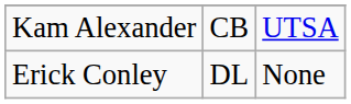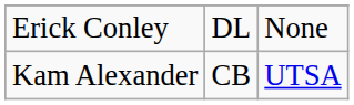rows swapped: Kam Alexander <-> Erick Conley
